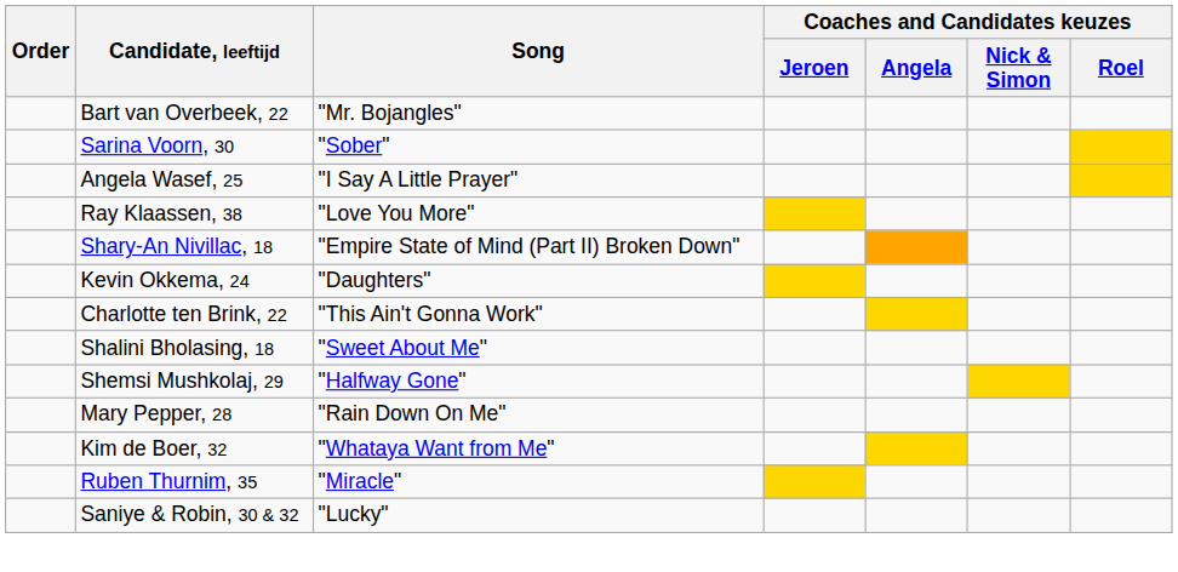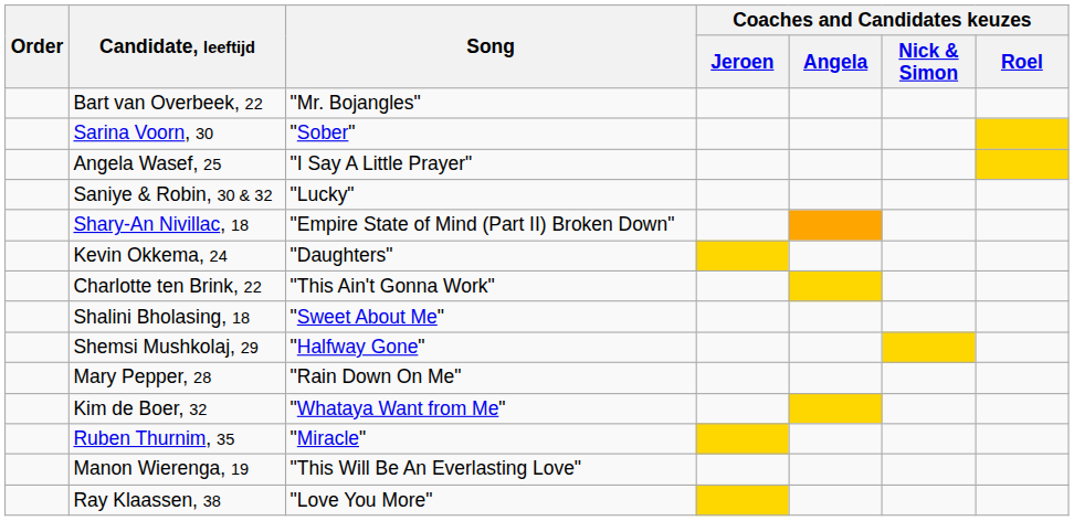rows swapped: Saniye & Robin, 30 & 32 <-> Ray Klaassen, 38
+ row: Manon Wierenga, 19 | "This Will Be An Everlasting Love"
